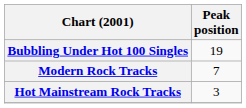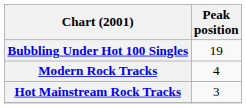Modern Rock Tracks | Peak position: 7 -> 4
